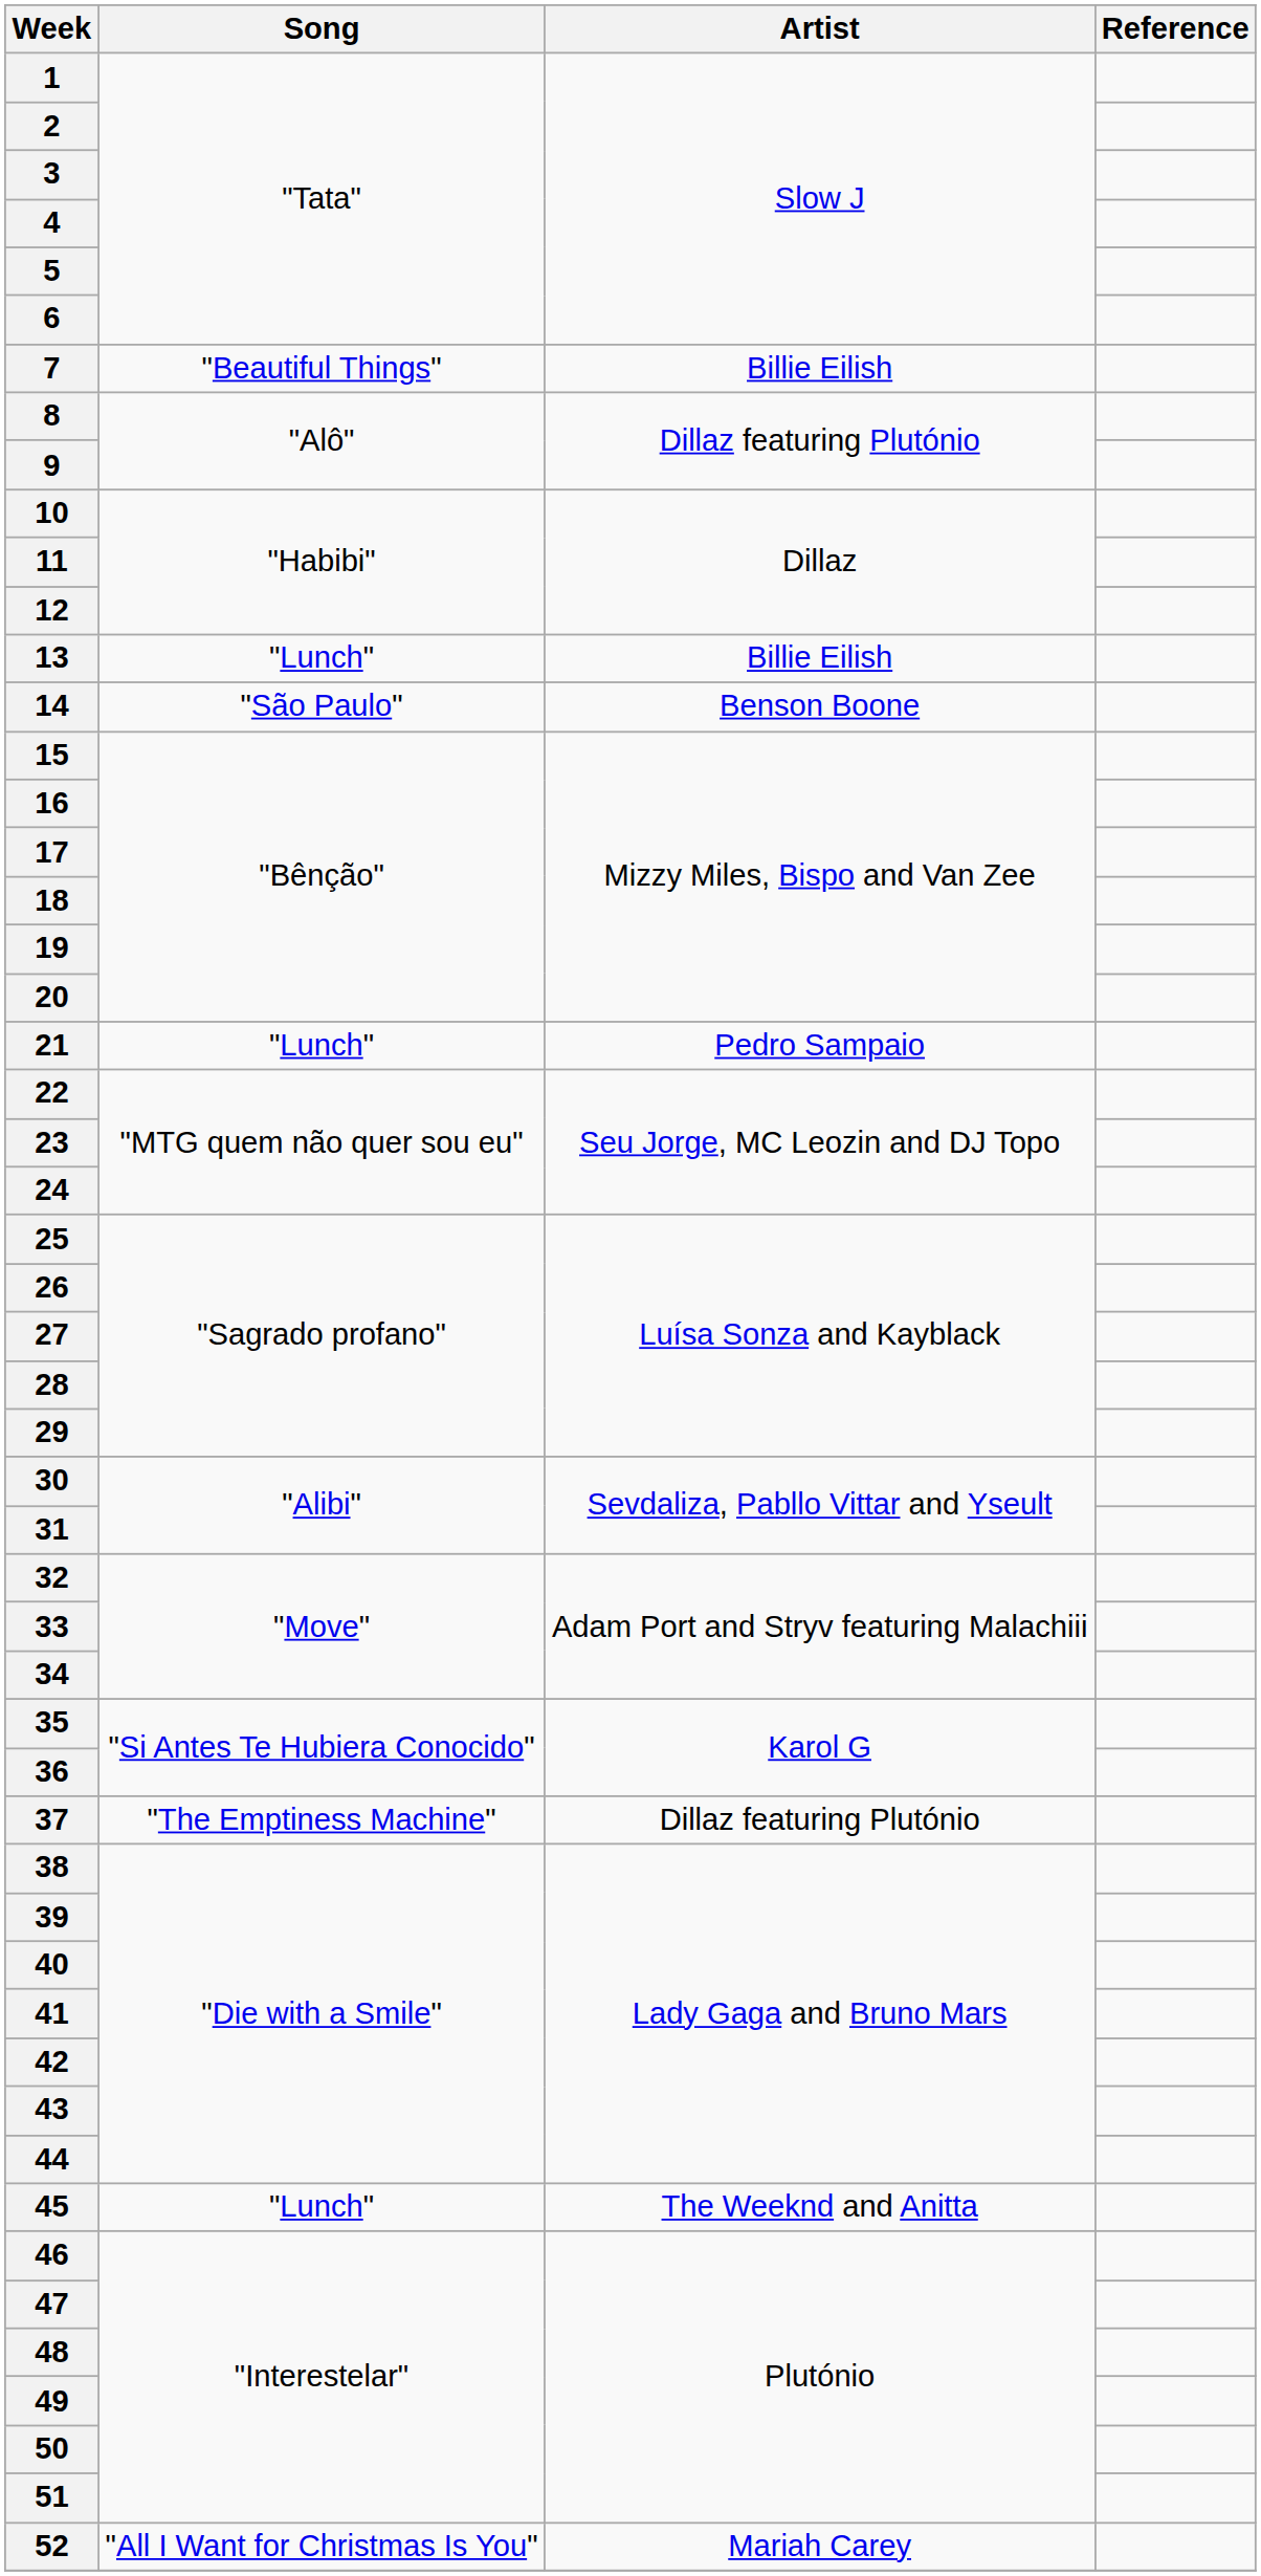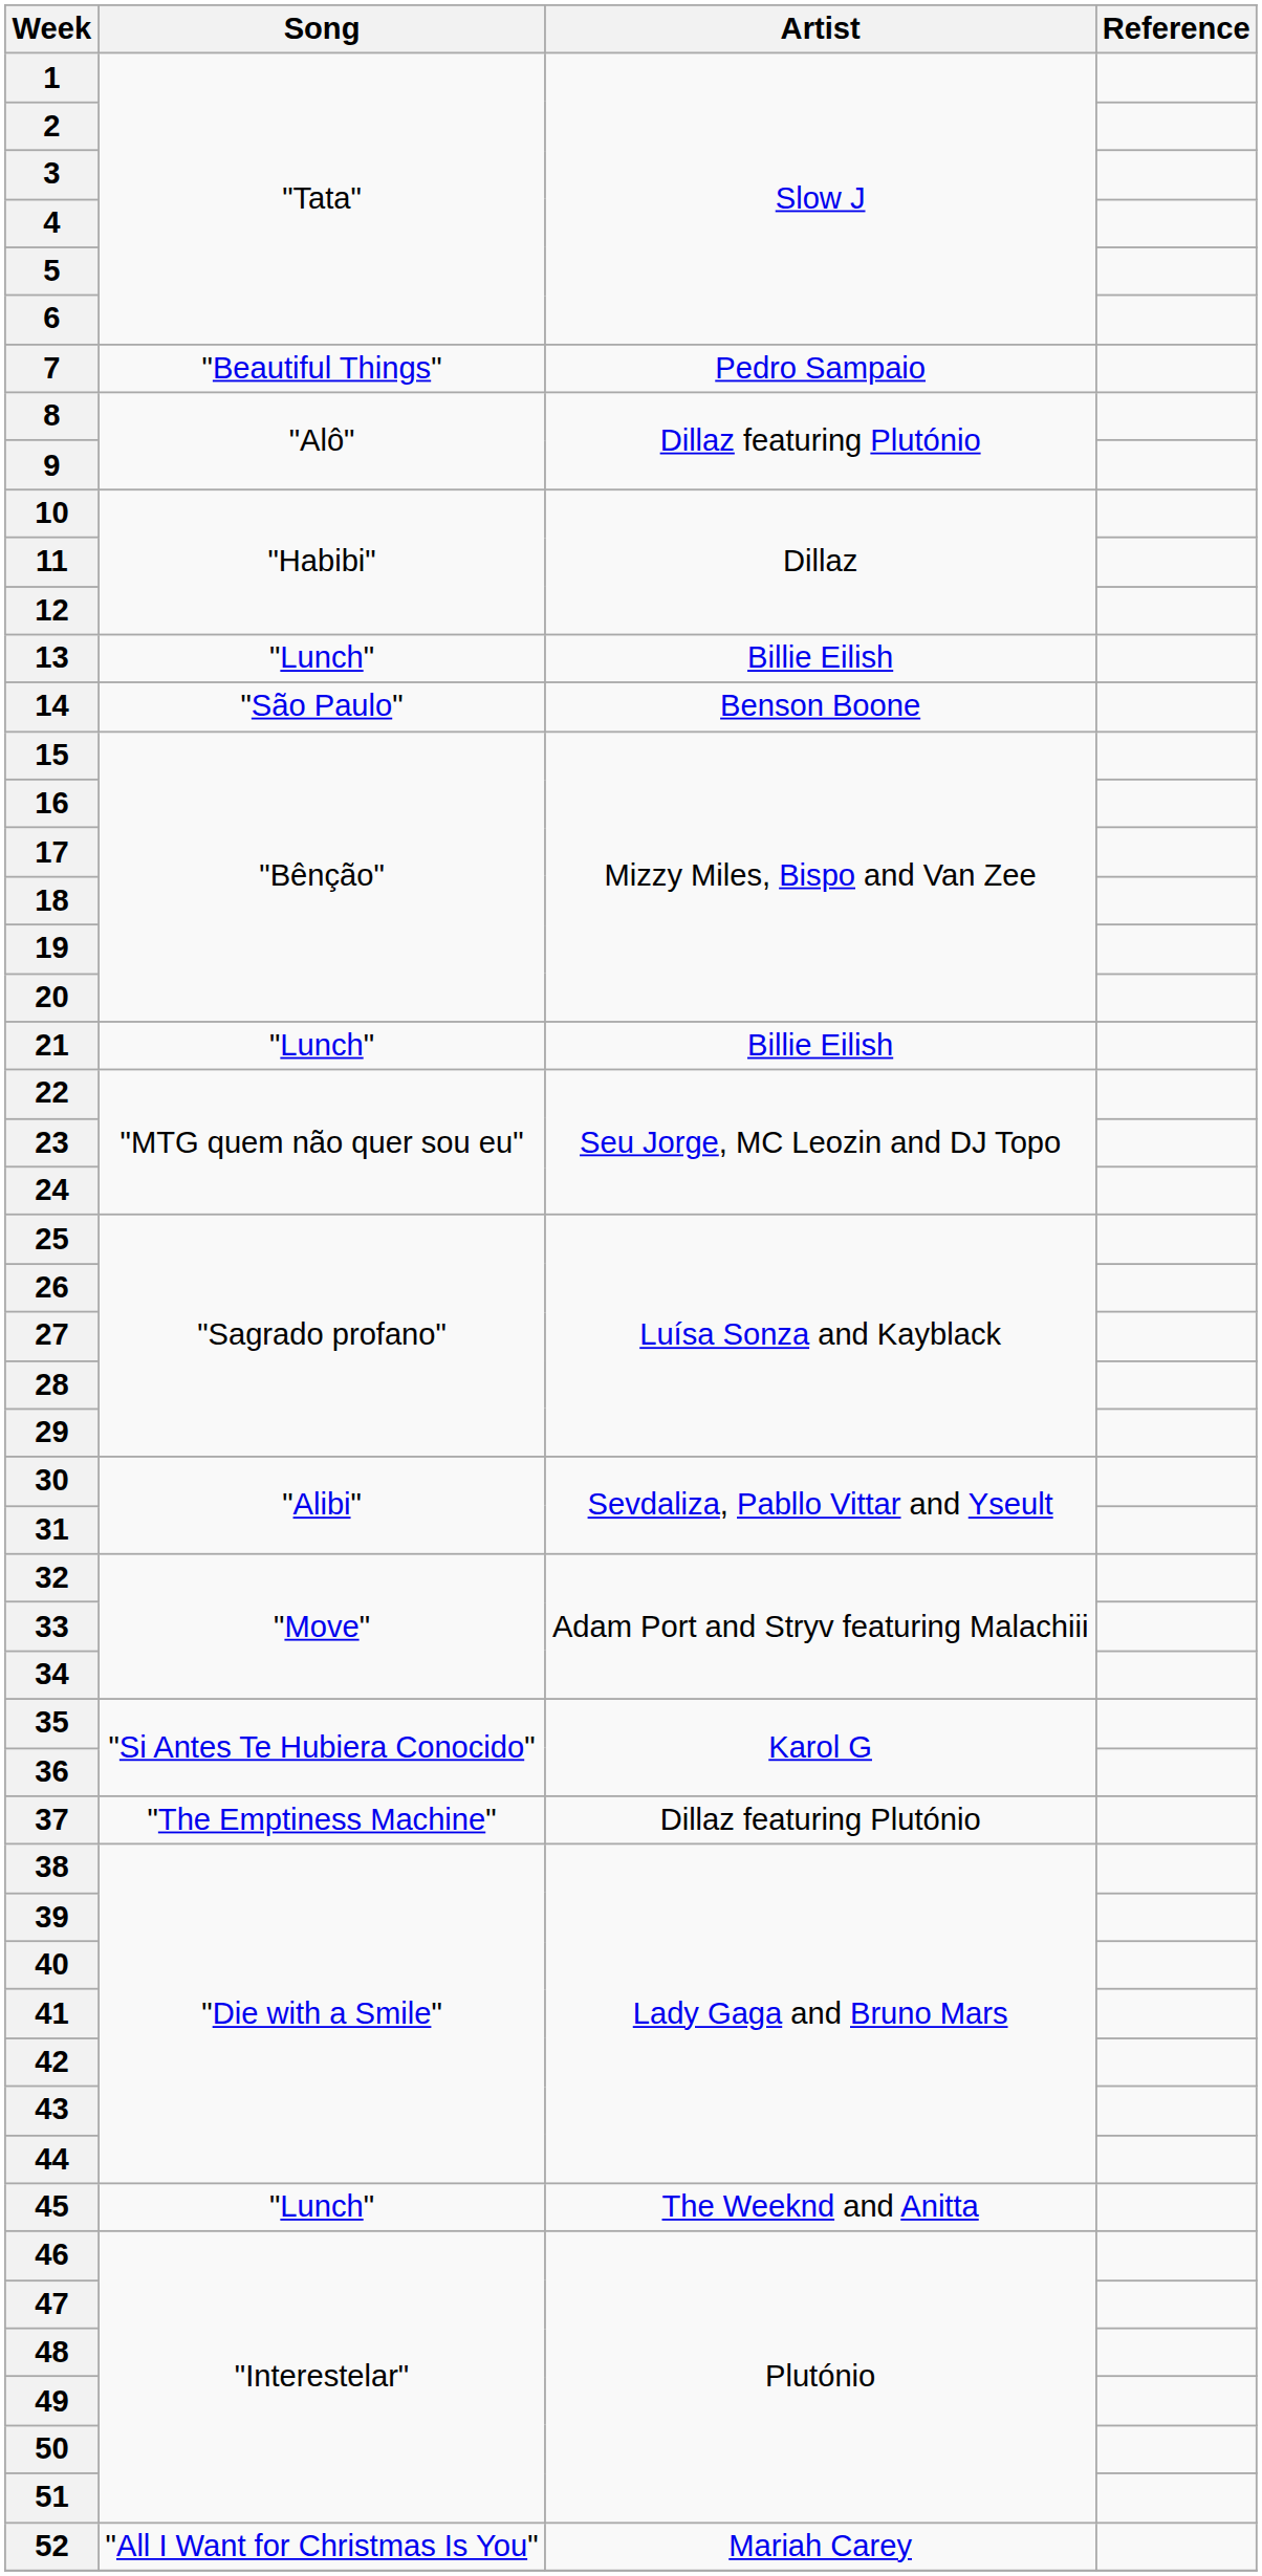7 | Artist: Billie Eilish -> Pedro Sampaio
21 | Artist: Pedro Sampaio -> Billie Eilish
